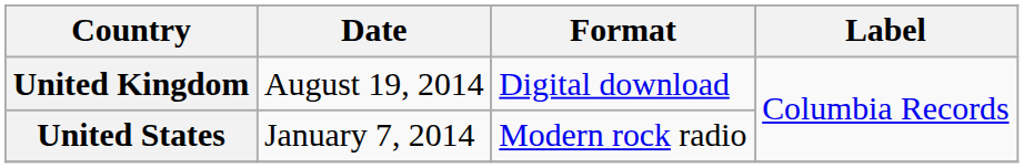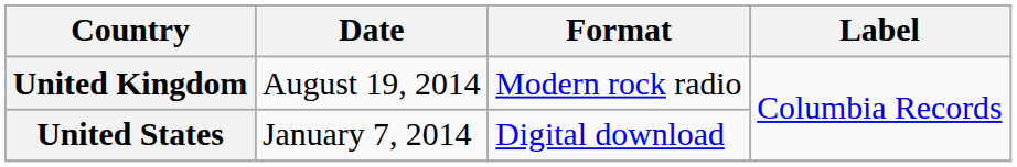United Kingdom | Format: Digital download -> Modern rock radio
United States | Format: Modern rock radio -> Digital download
